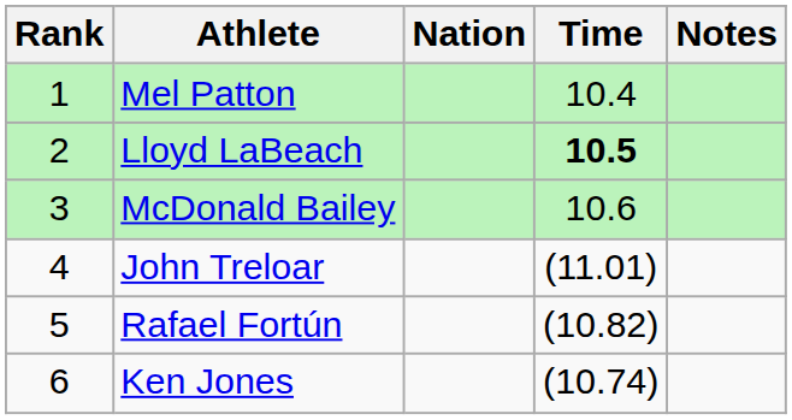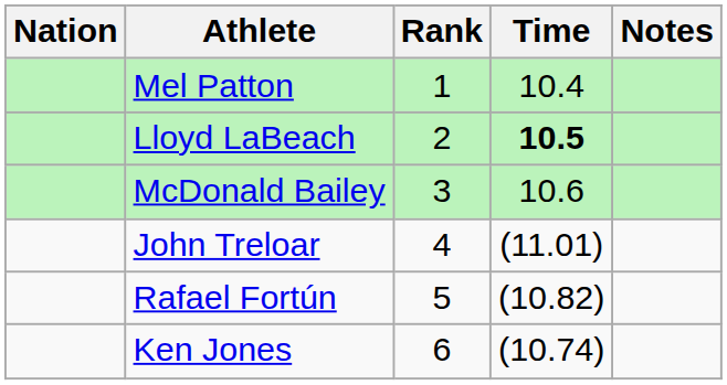columns swapped: Rank <-> Nation
